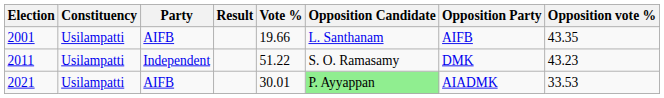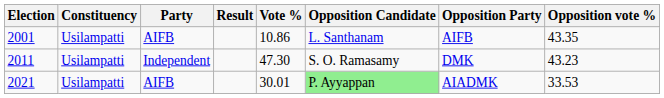2001 | Vote %: 19.66 -> 10.86
2011 | Vote %: 51.22 -> 47.30
